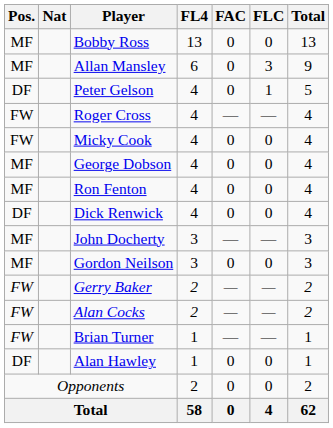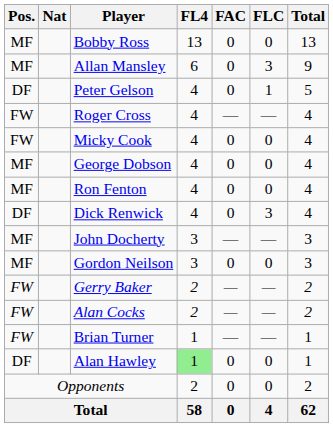Dick Renwick | FLC: 0 -> 3
Alan Hawley | FL4: no background -> lightgreen background
